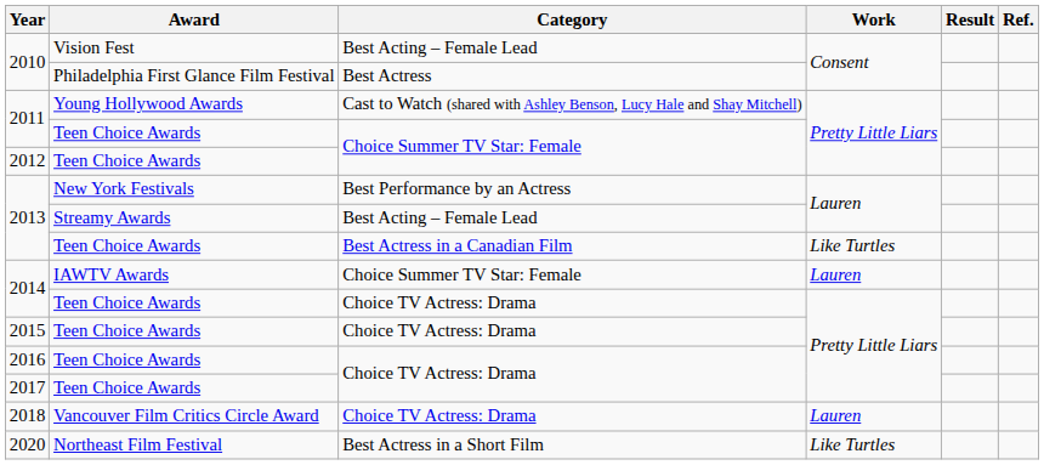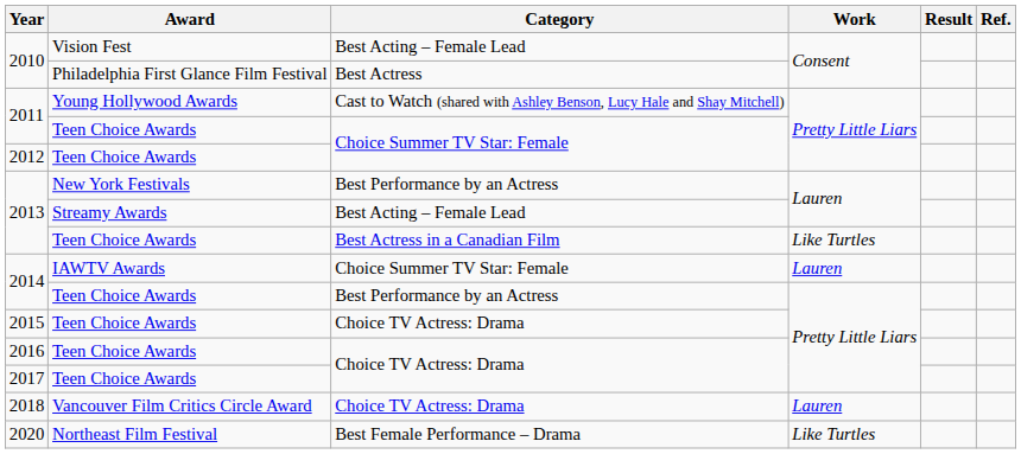2014 / Teen Choice Awards | Category: Choice TV Actress: Drama -> Best Performance by an Actress
2020 | Category: Best Actress in a Short Film -> Best Female Performance – Drama
